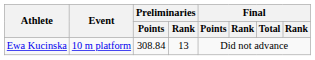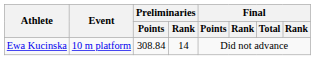Ewa Kucinska | Preliminaries / Rank: 13 -> 14
